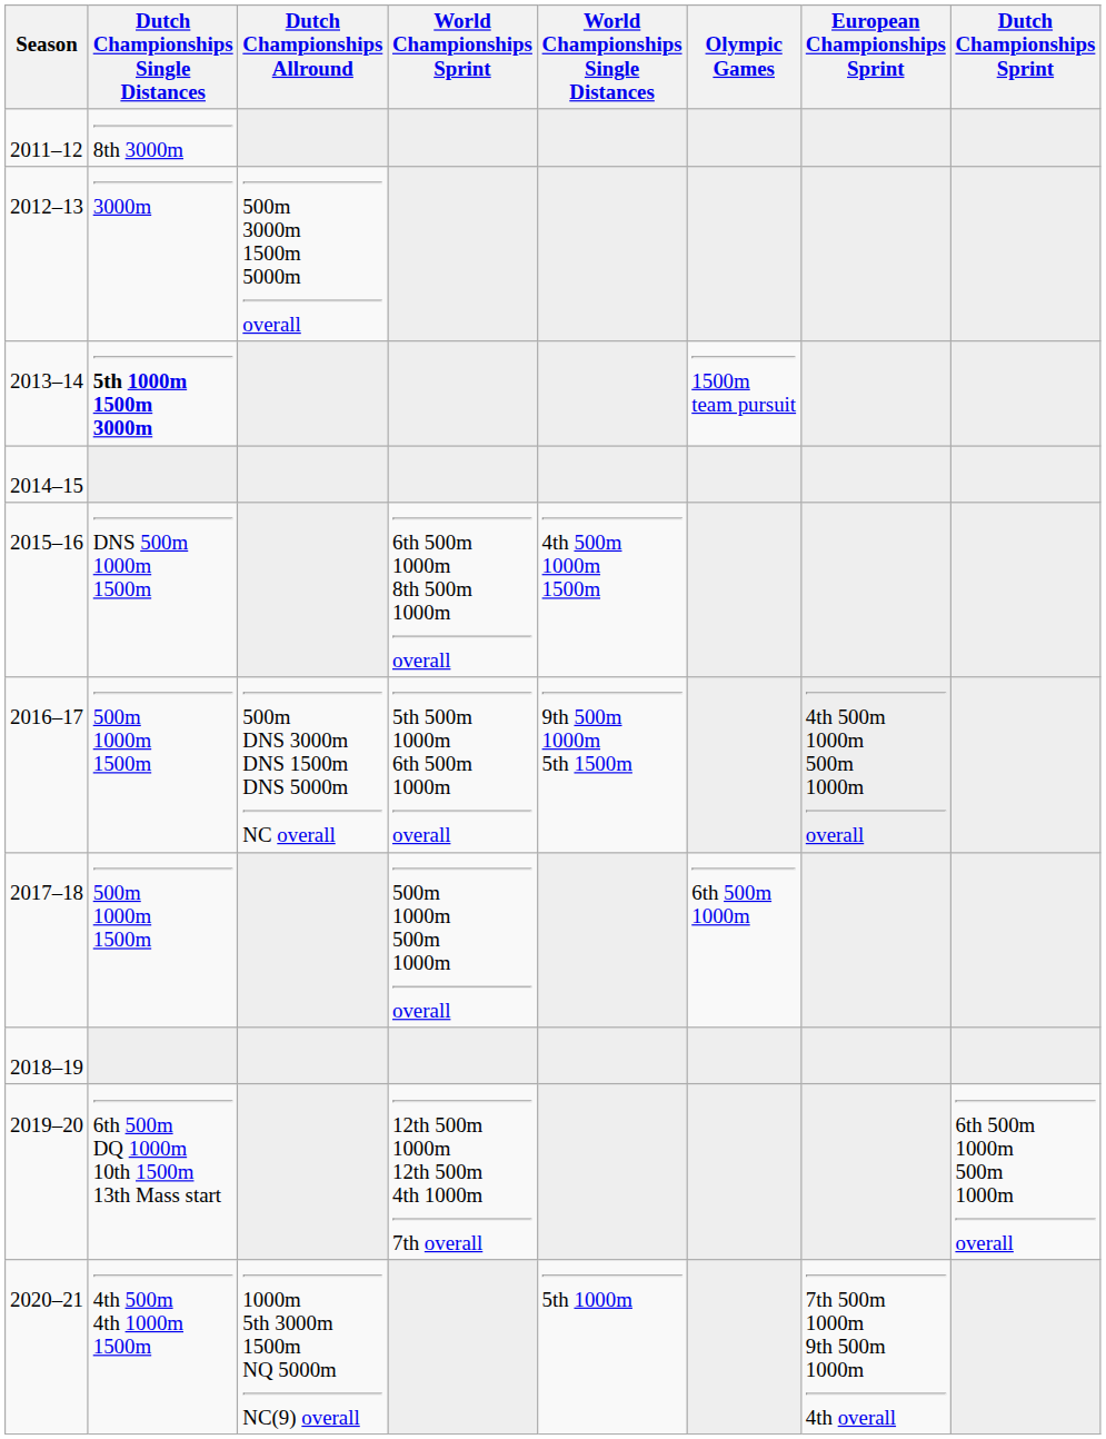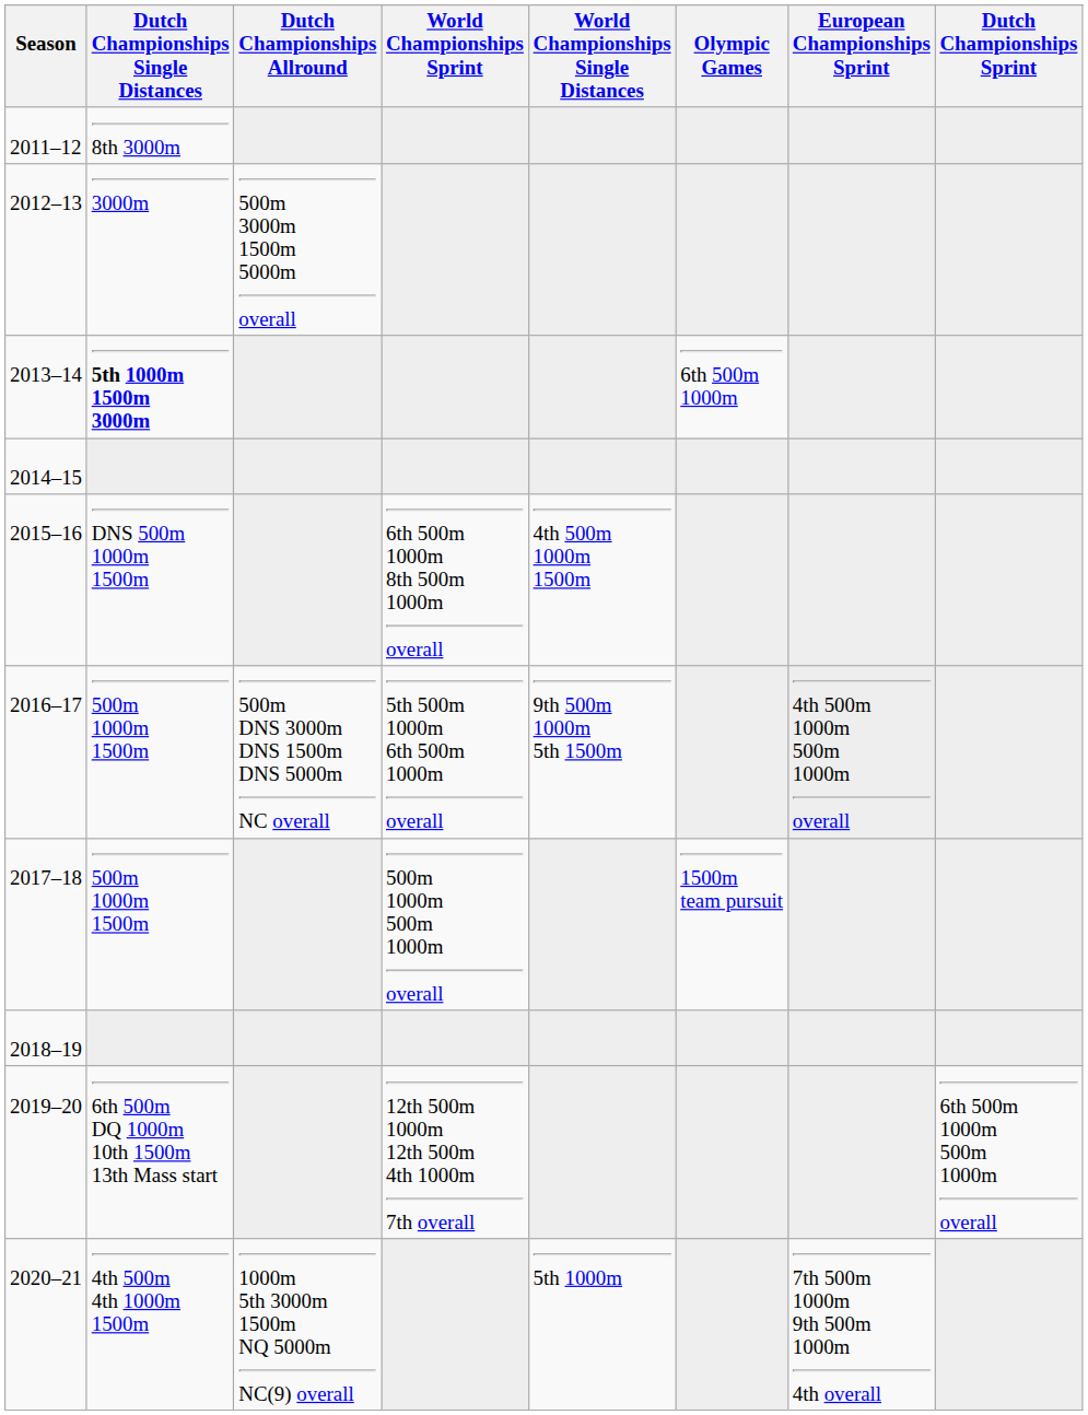2013–14 | Olympic Games: 1500m team pursuit -> 6th 500m 1000m
2017–18 | Olympic Games: 6th 500m 1000m -> 1500m team pursuit
